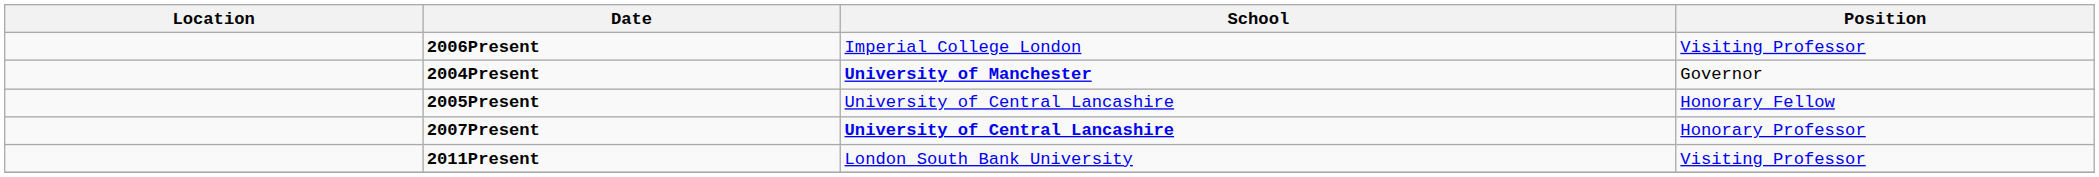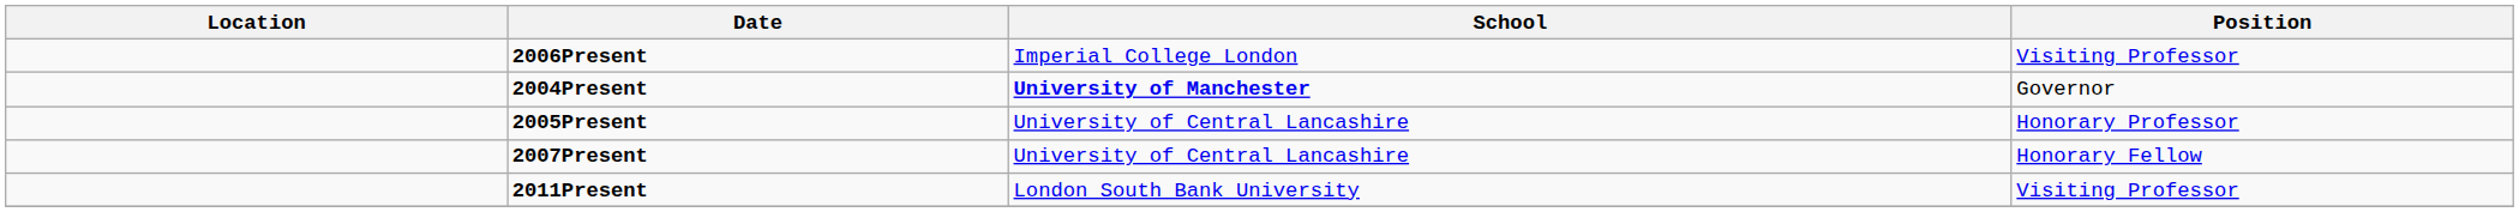2005Present | Position: Honorary Fellow -> Honorary Professor
2007Present | School: bold -> normal
2007Present | Position: Honorary Professor -> Honorary Fellow
